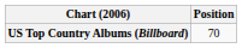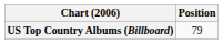US Top Country Albums (Billboard) | Position: 70 -> 79
